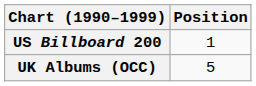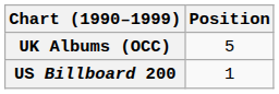rows swapped: UK Albums (OCC) <-> US Billboard 200
